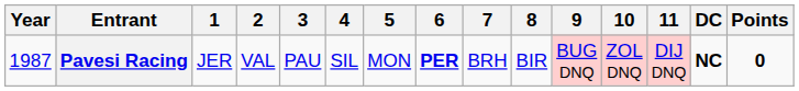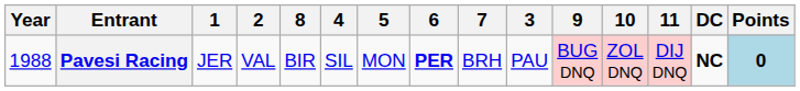columns swapped: 3 <-> 8
Pavesi Racing | Year: 1987 -> 1988
Pavesi Racing | Points: no background -> lightblue background
